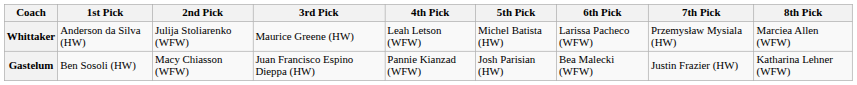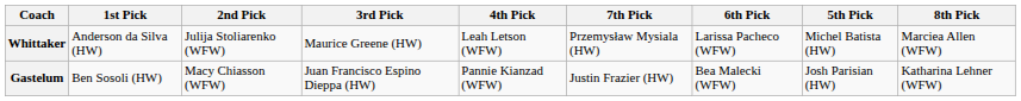columns swapped: 5th Pick <-> 7th Pick
